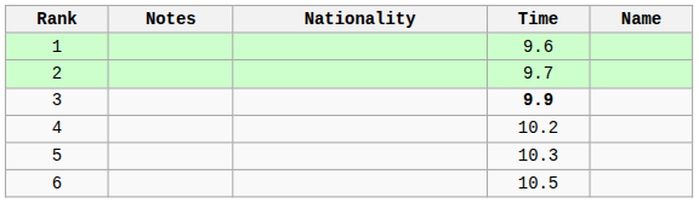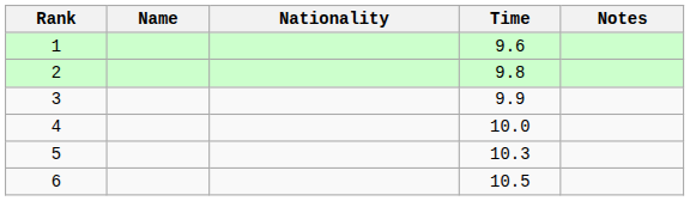columns swapped: Name <-> Notes
2 | Time: 9.7 -> 9.8
3 | Time: bold -> normal
4 | Time: 10.2 -> 10.0
